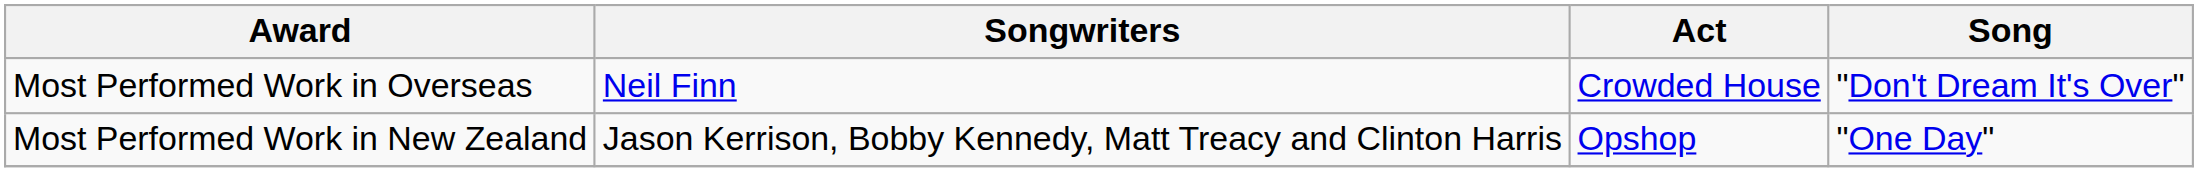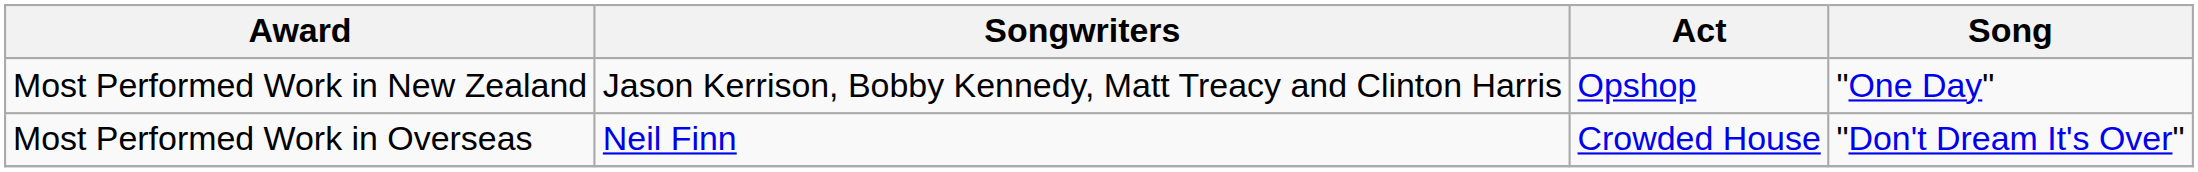rows swapped: Most Performed Work in New Zealand <-> Most Performed Work in Overseas
